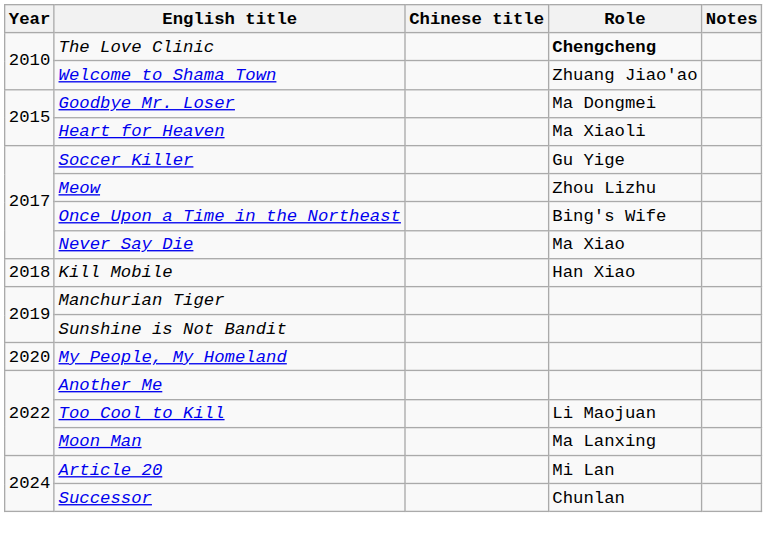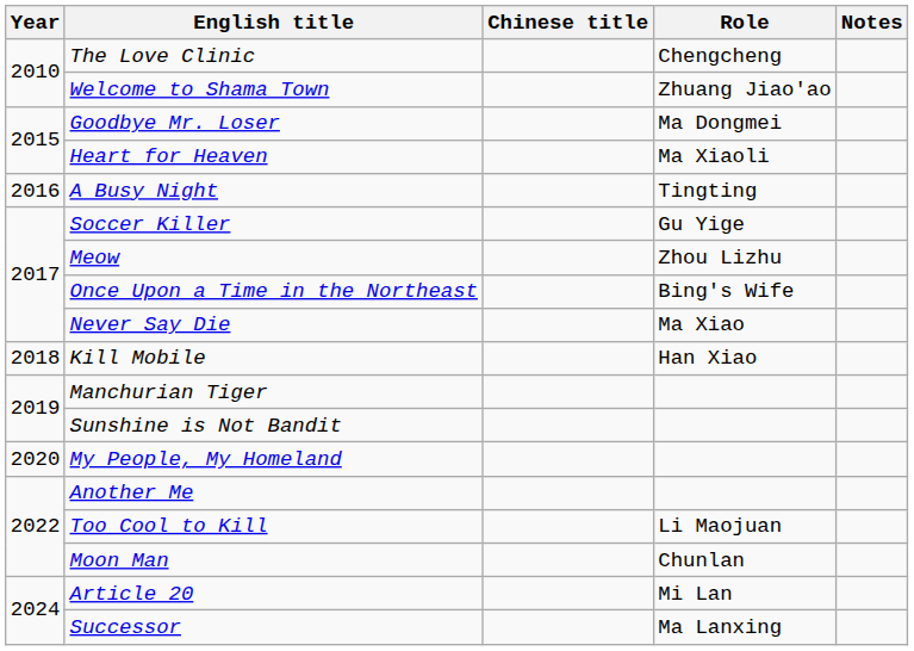The Love Clinic | Role: bold -> normal
+ row: 2016 | A Busy Night | Tingting
Moon Man | Role: Ma Lanxing -> Chunlan
Successor | Role: Chunlan -> Ma Lanxing
